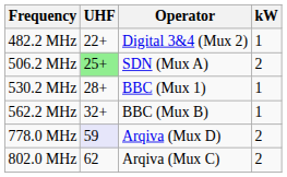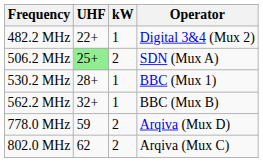columns swapped: kW <-> Operator
778.0 MHz | UHF: lavender background -> no background
